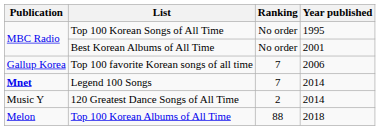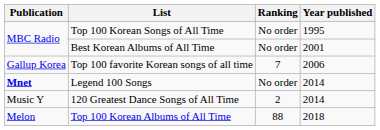Legend 100 Songs | Ranking: 7 -> No order
